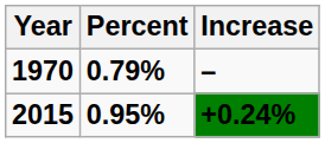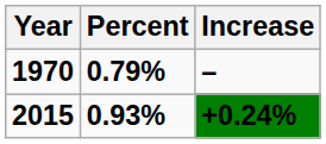2015 | Percent: 0.95% -> 0.93%
